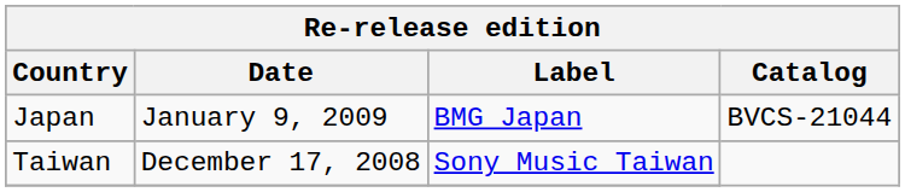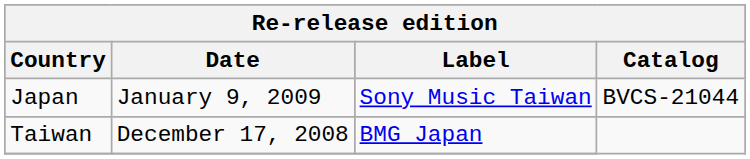Japan | Label: BMG Japan -> Sony Music Taiwan
Taiwan | Label: Sony Music Taiwan -> BMG Japan
